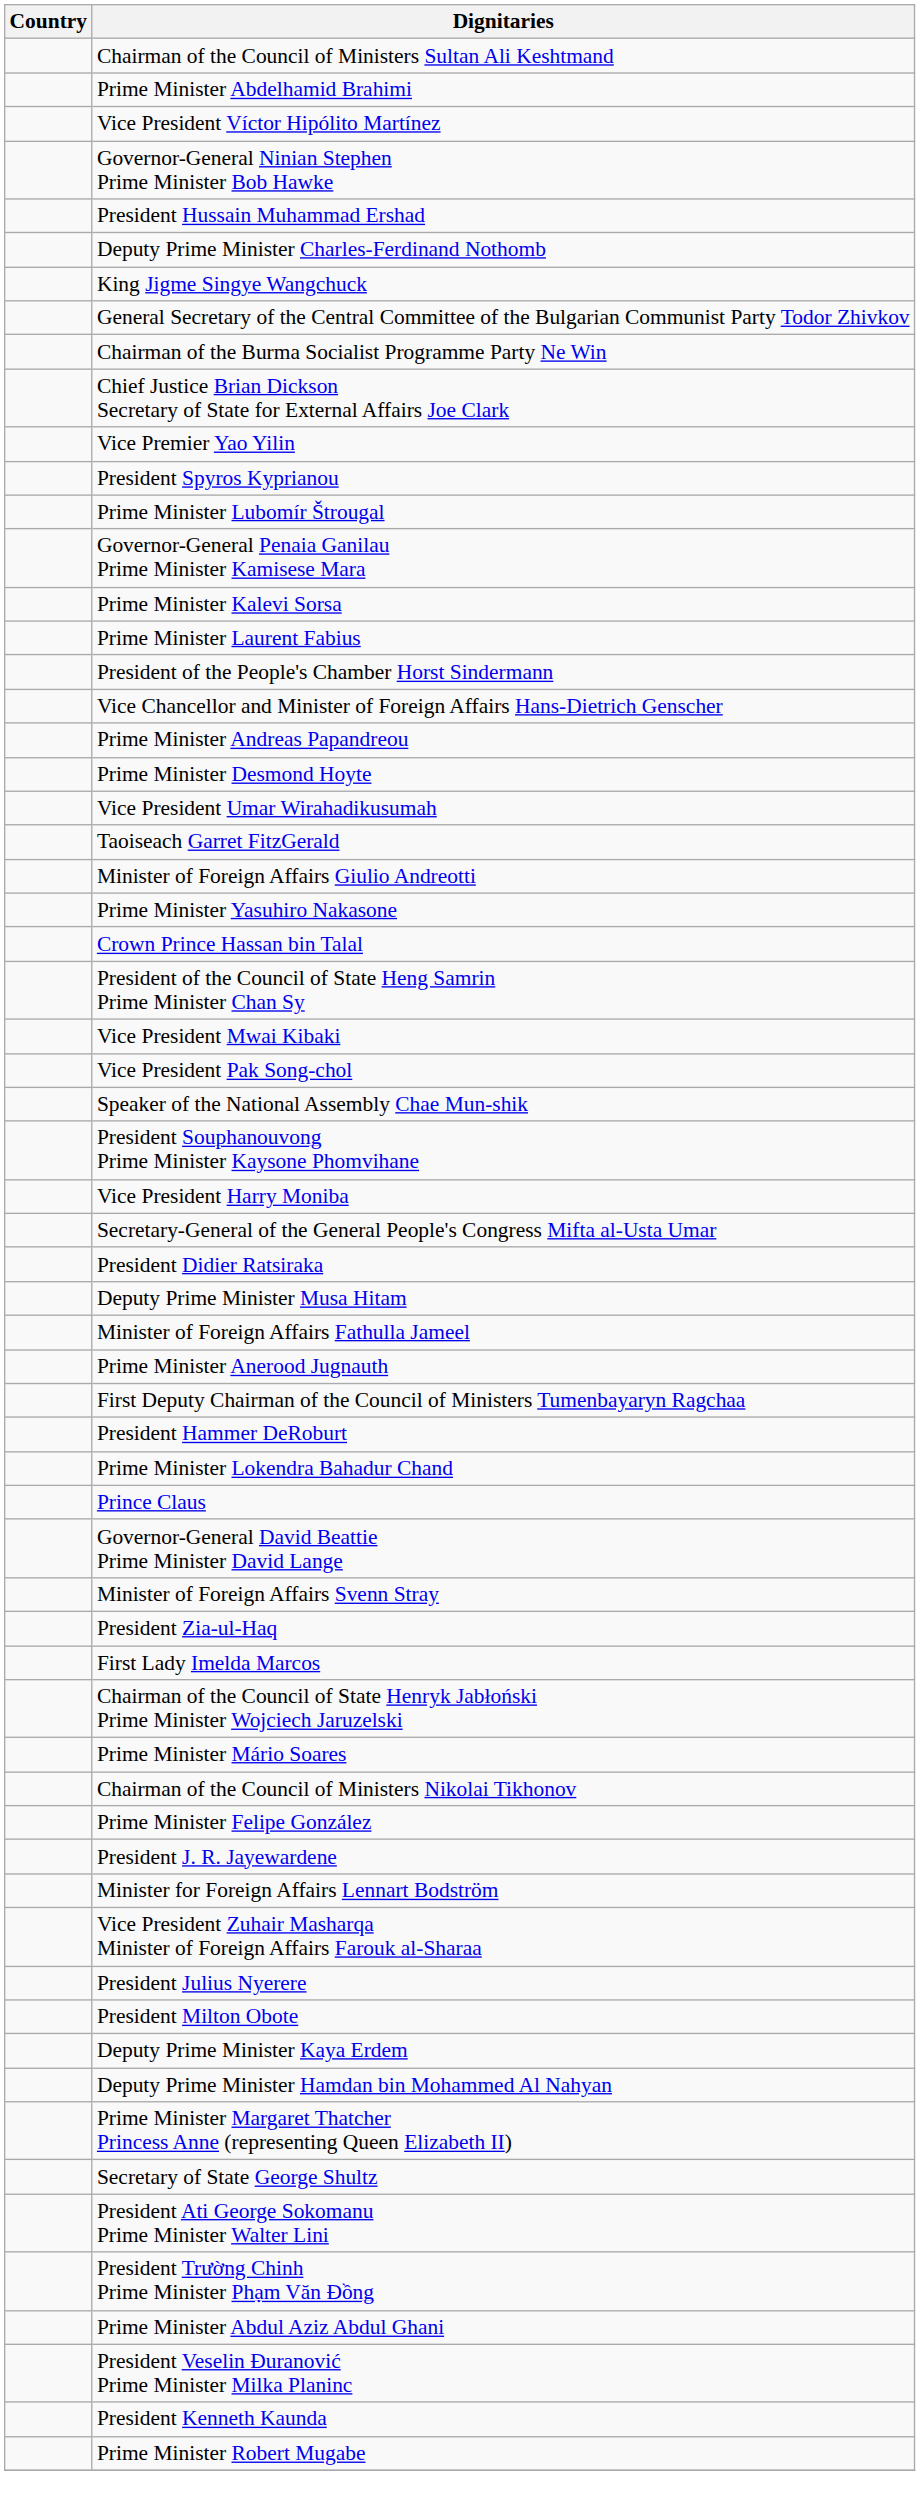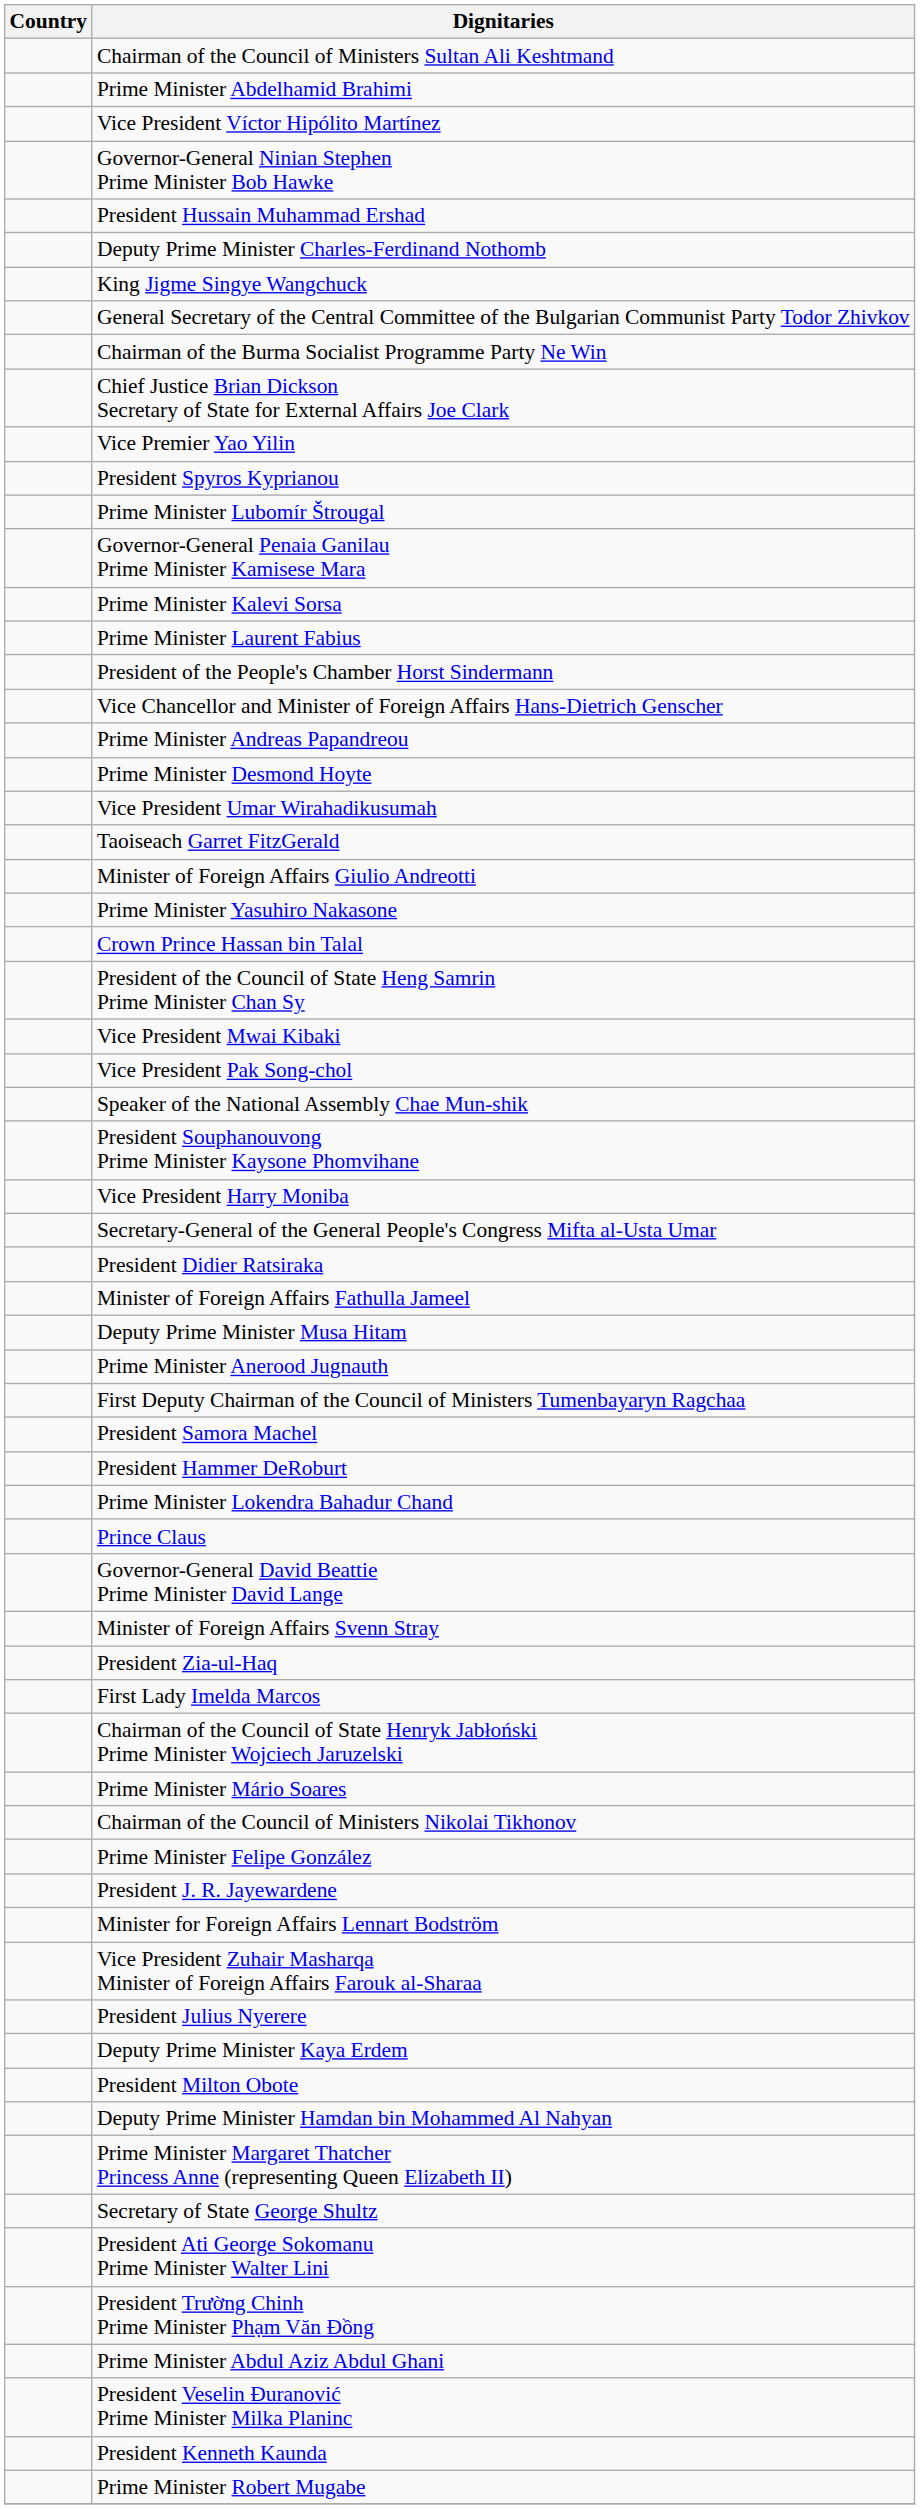rows swapped: Deputy Prime Minister Musa Hitam <-> Minister of Foreign Affairs Fathulla Jameel
+ row: President Samora Machel
rows swapped: Deputy Prime Minister Kaya Erdem <-> President Milton Obote
